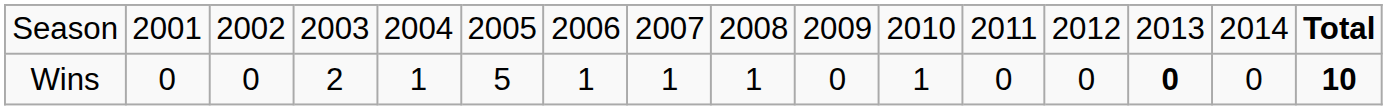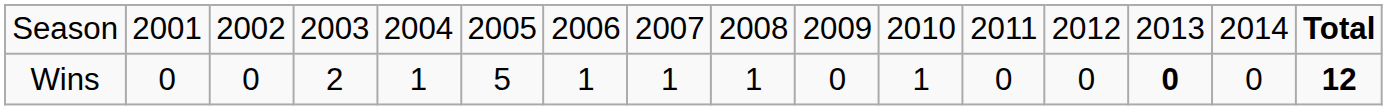Wins | column 16: 10 -> 12
